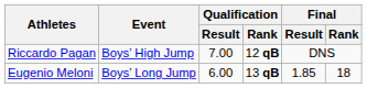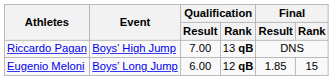Riccardo Pagan | Qualification / Rank: 12 qB -> 13 qB
Eugenio Meloni | Qualification / Rank: 13 qB -> 12 qB
Eugenio Meloni | Final / Rank: 18 -> 15
